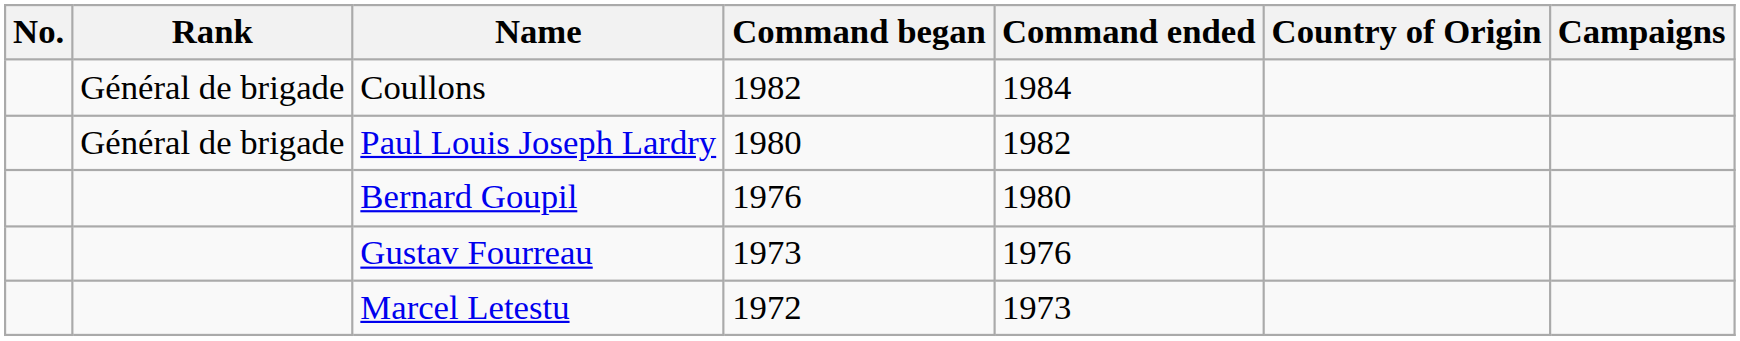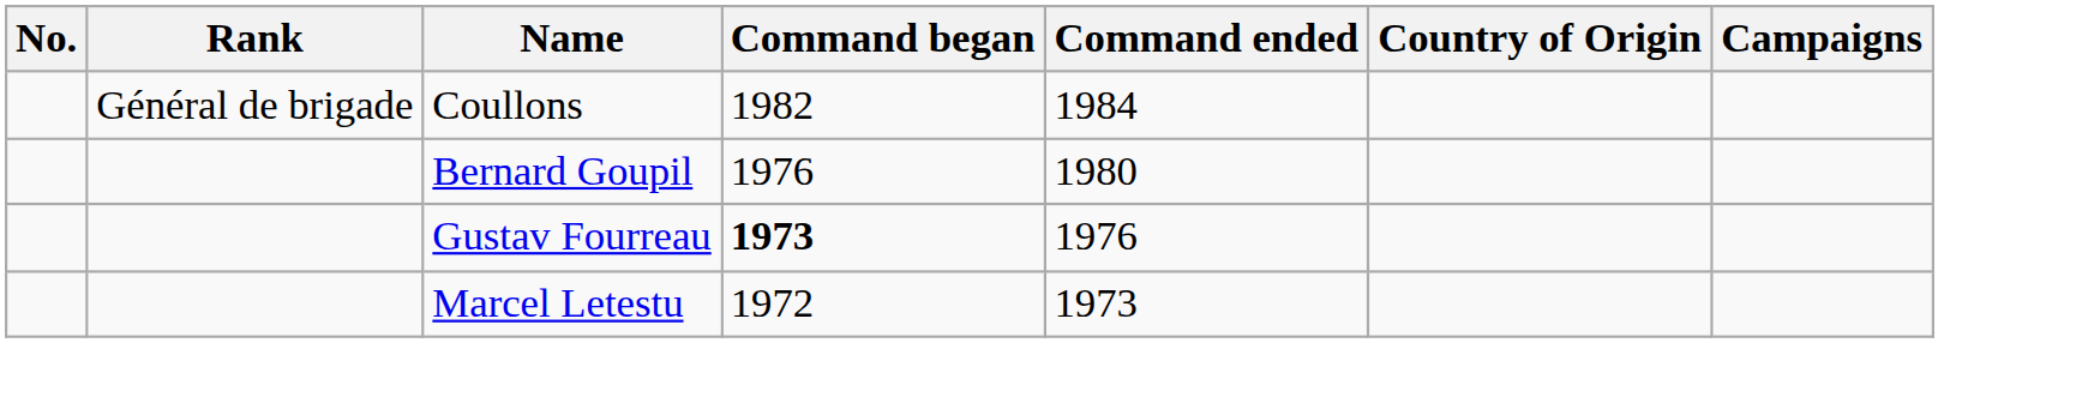- row: Général de brigade | Paul Louis Joseph Lardry | 1980 | 1982
Gustav Fourreau | Command began: normal -> bold
